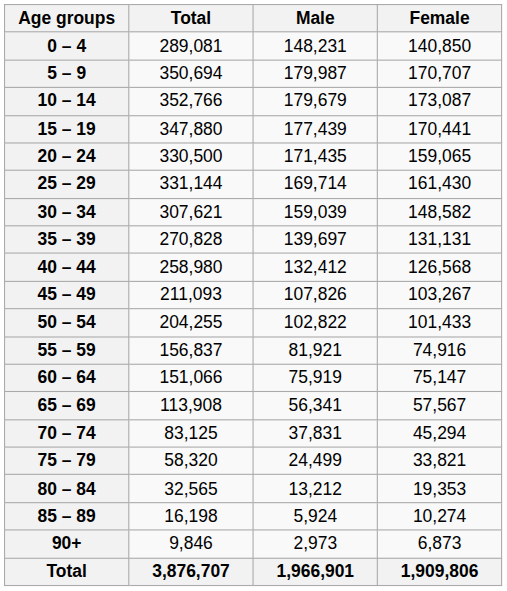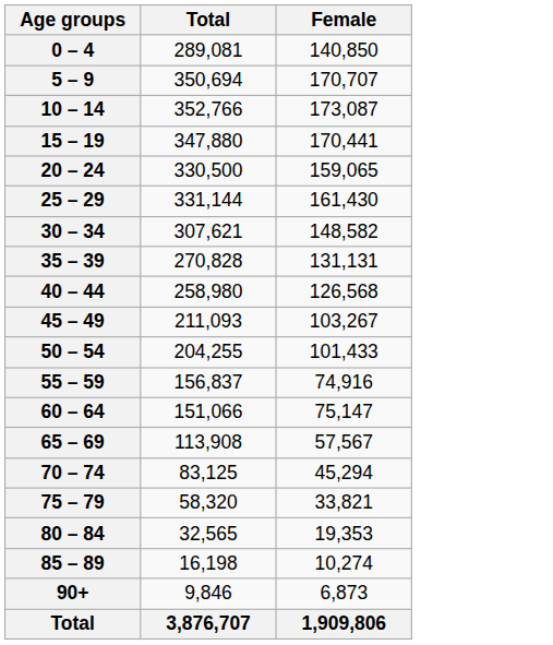- column: Male | 148,231 | 179,987 | 179,679 | 177,439 | 171,435 | 169,714 | 159,039 | 139,697 | 132,412 | 107,826 | 102,822 | 81,921 | 75,919 | 56,341 | 37,831 | 24,499 | 13,212 | 5,924 | 2,973 | 1,966,901
